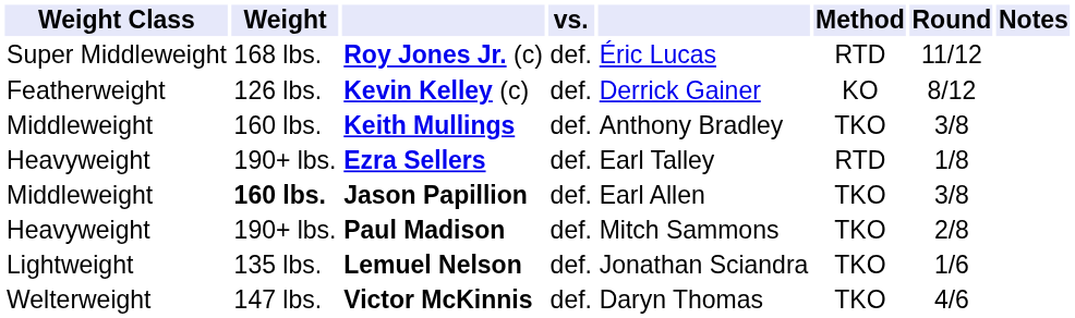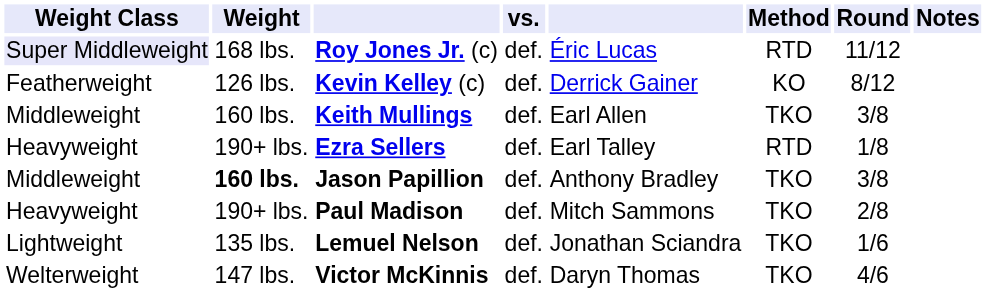Roy Jones Jr. (c) | Weight Class: no background -> lavender background
Keith Mullings | column 5: Anthony Bradley -> Earl Allen
Jason Papillion | column 5: Earl Allen -> Anthony Bradley
